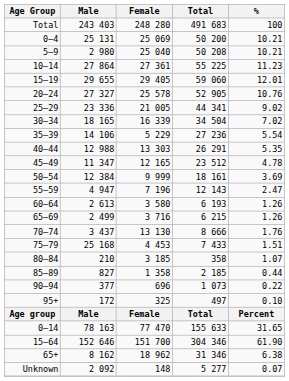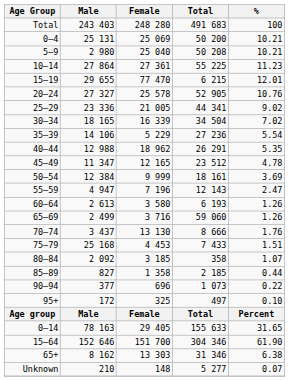15–19 | Female: 29 405 -> 77 470
15–19 | Total: 59 060 -> 6 215
40–44 | Female: 13 303 -> 18 962
65–69 | Total: 6 215 -> 59 060
80–84 | Male: 210 -> 2 092
0–14 | Female: 77 470 -> 29 405
65+ | Female: 18 962 -> 13 303
Unknown | Male: 2 092 -> 210
